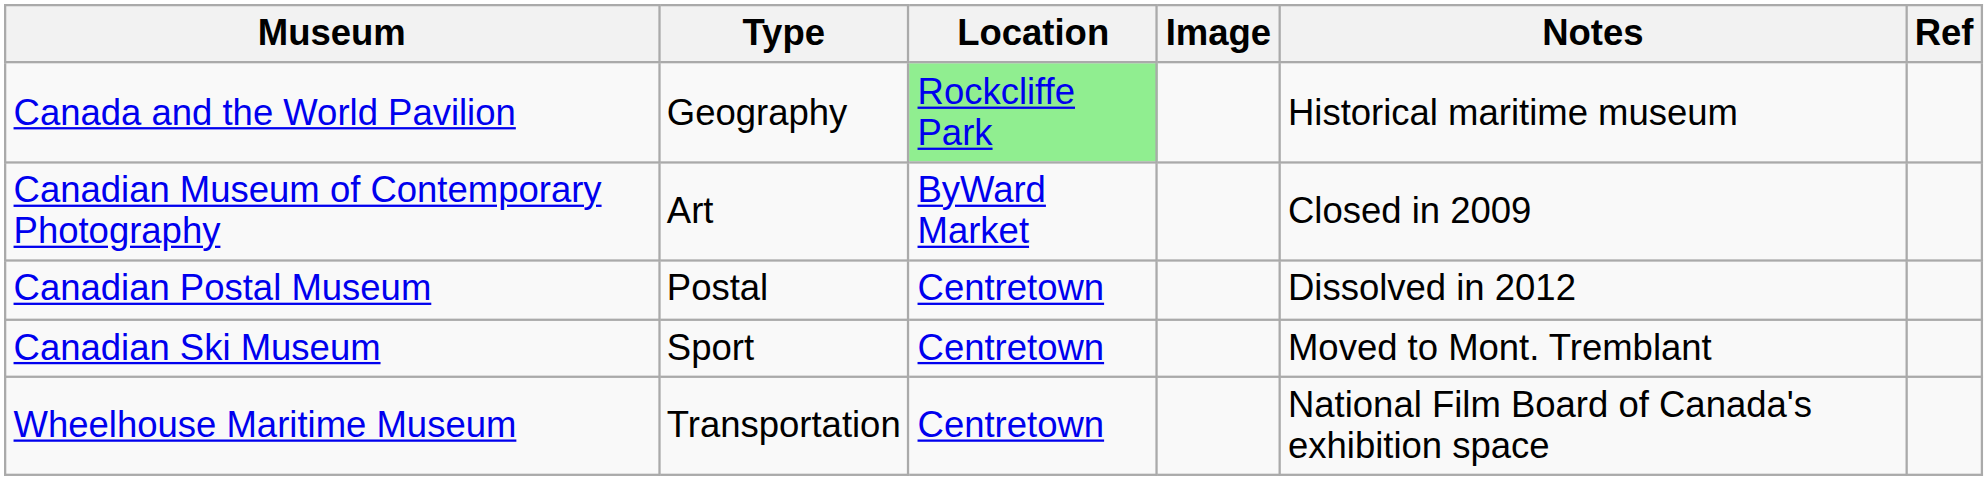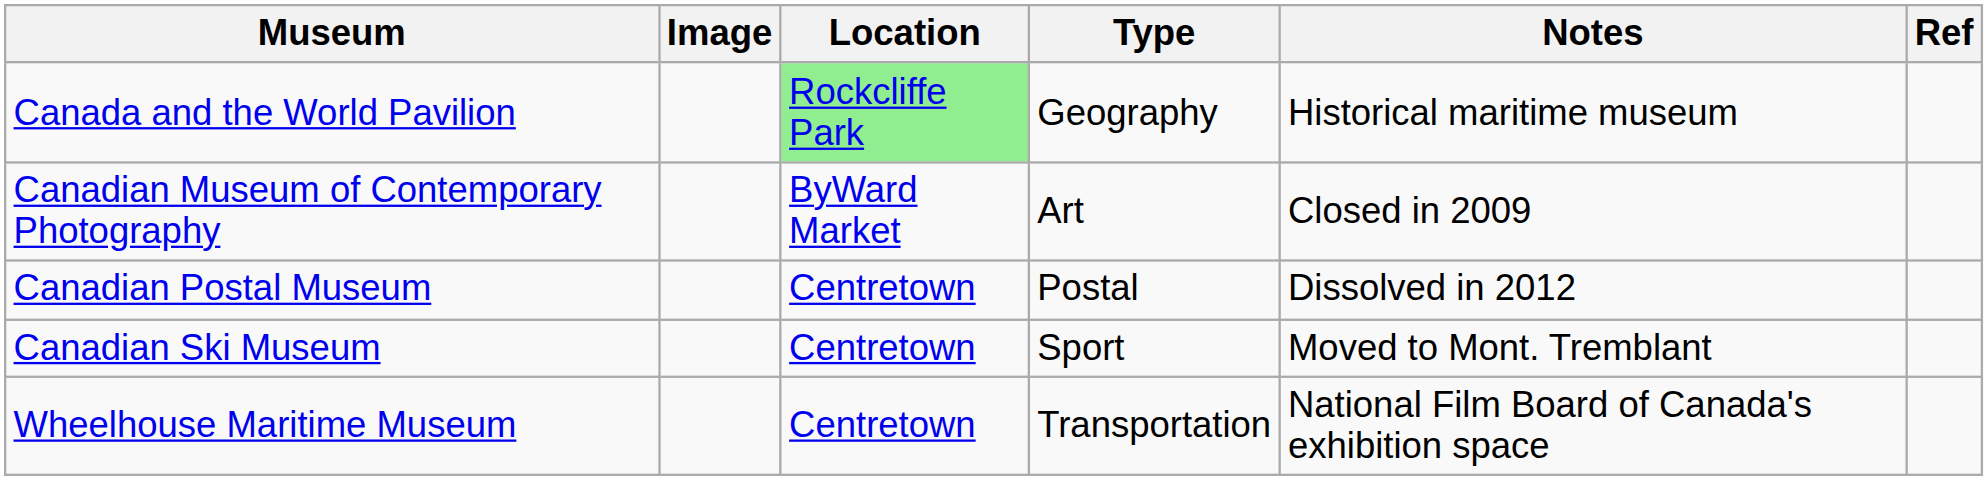columns swapped: Image <-> Type
